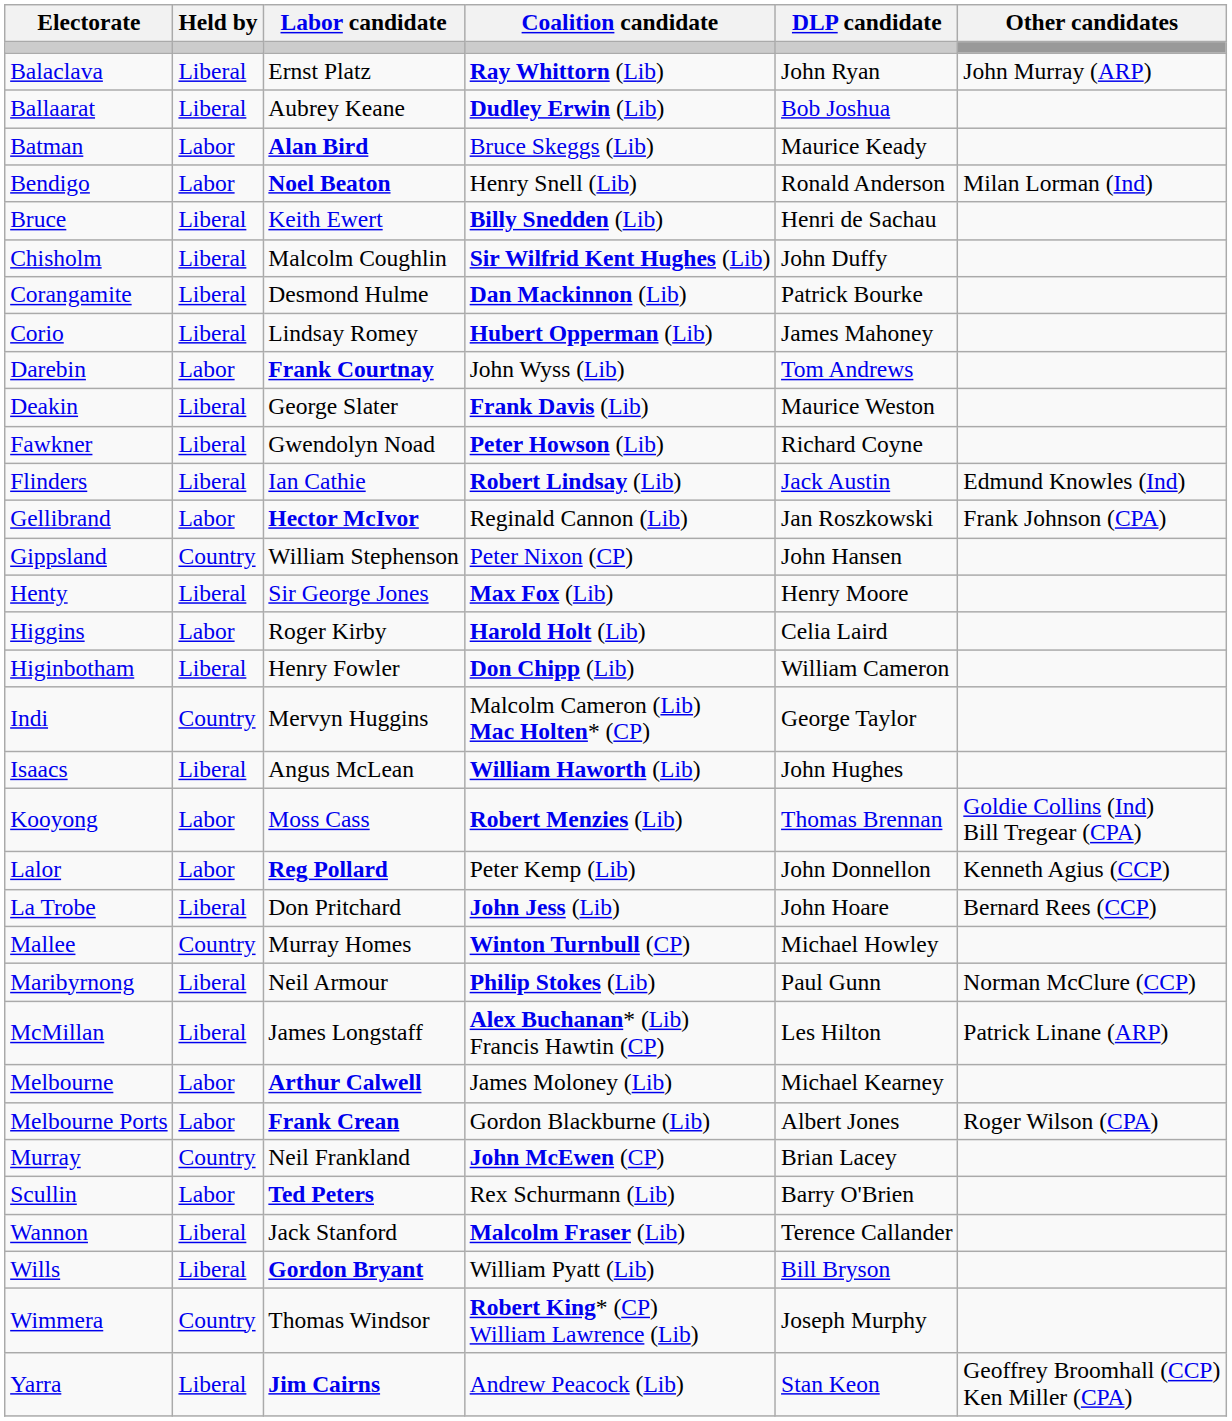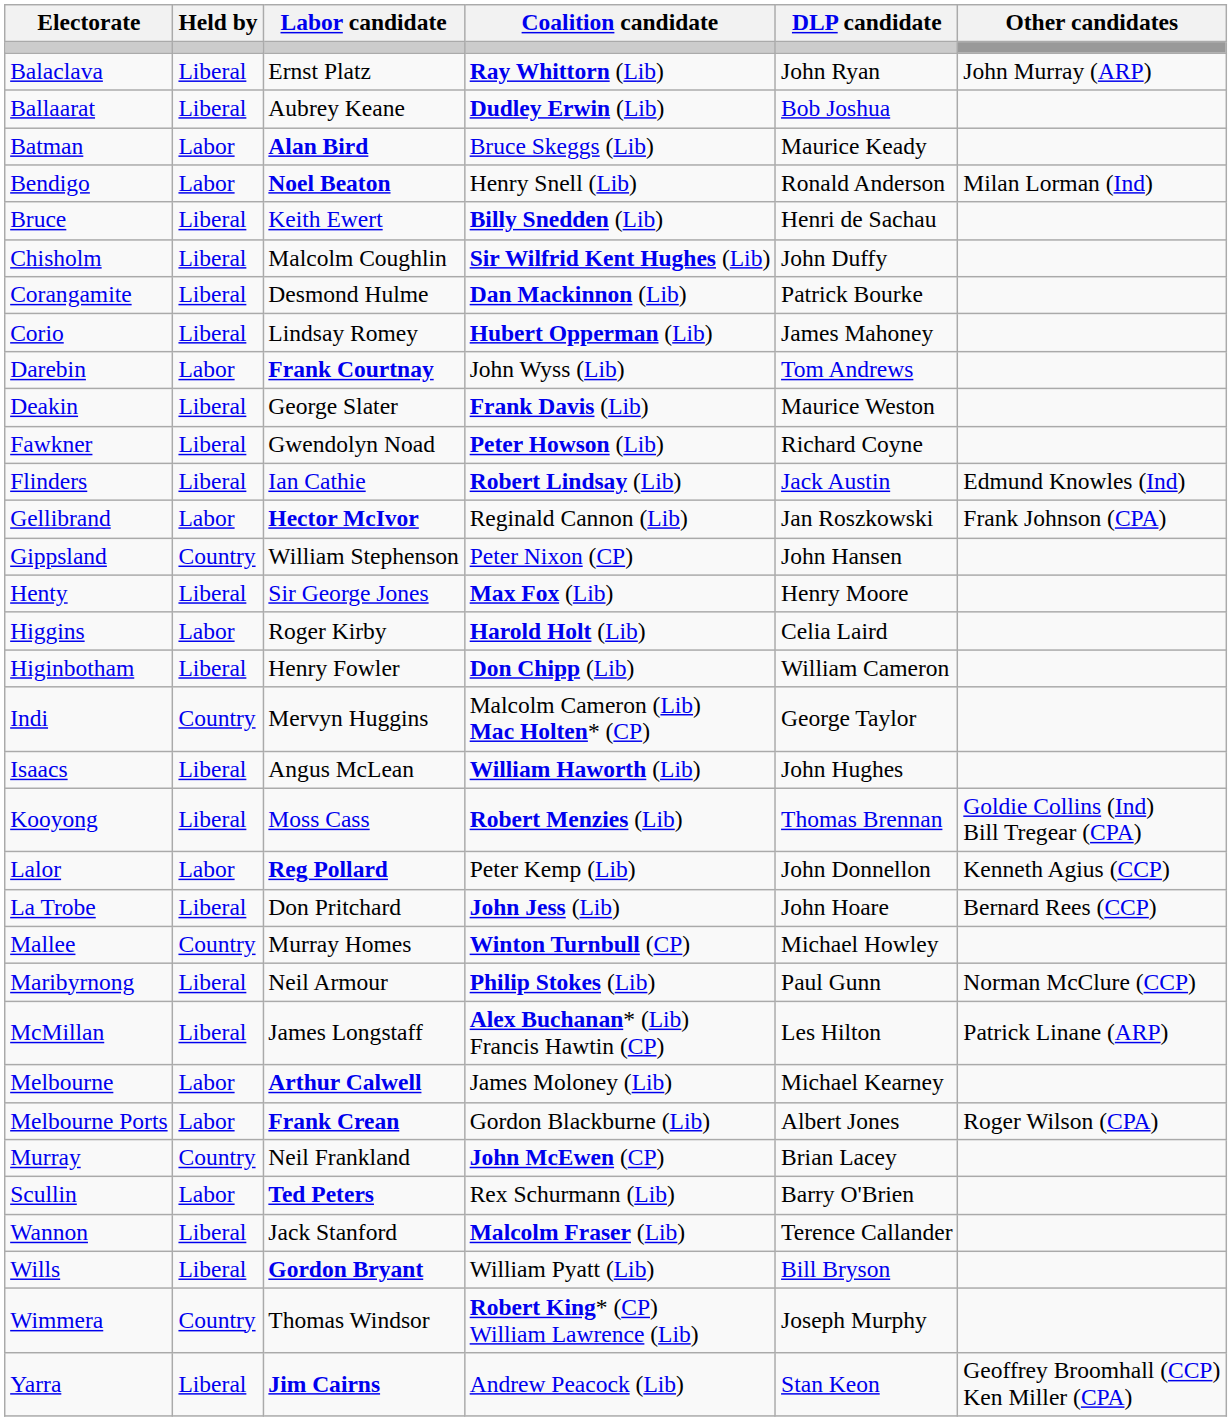Kooyong | Held by: Labor -> Liberal
